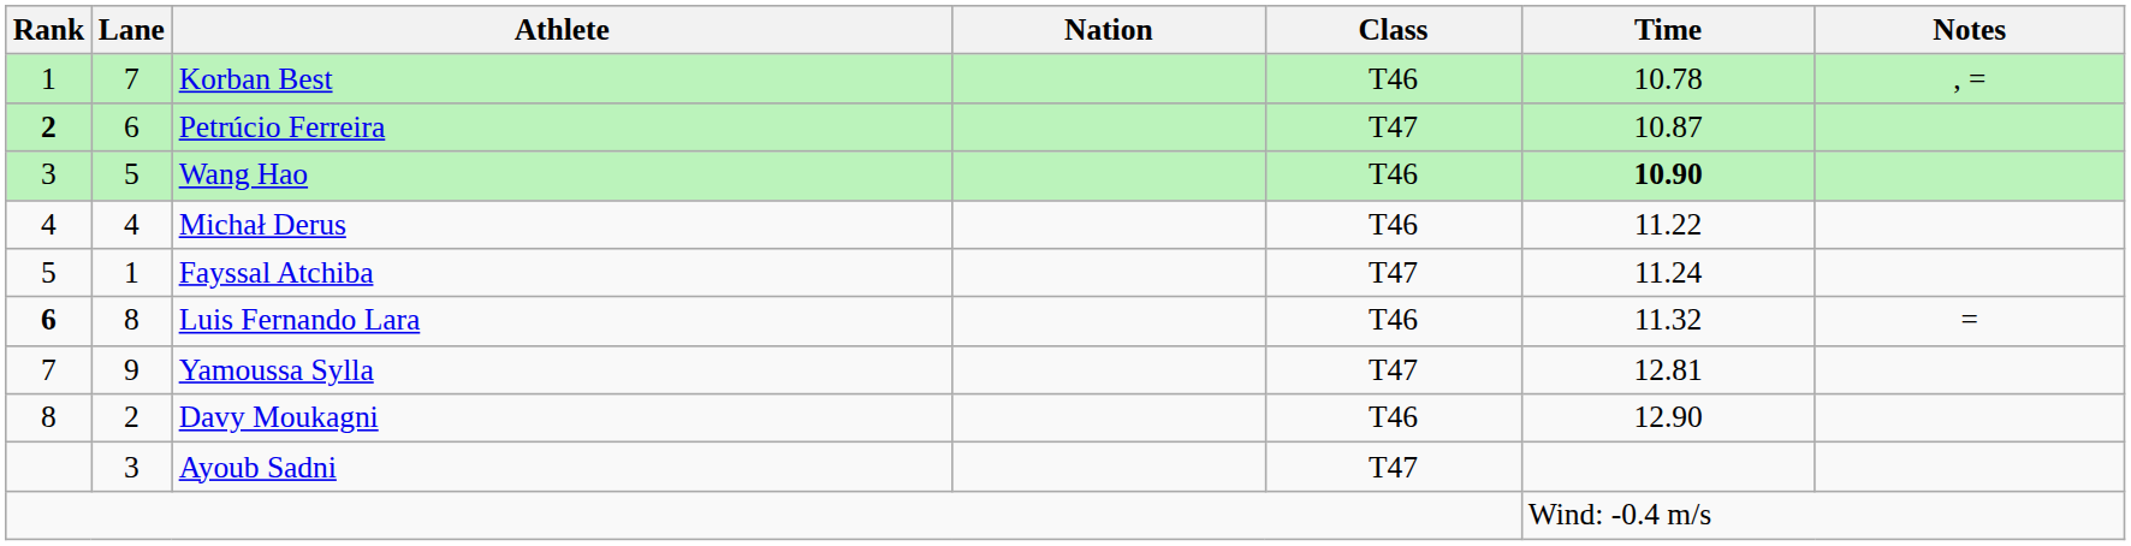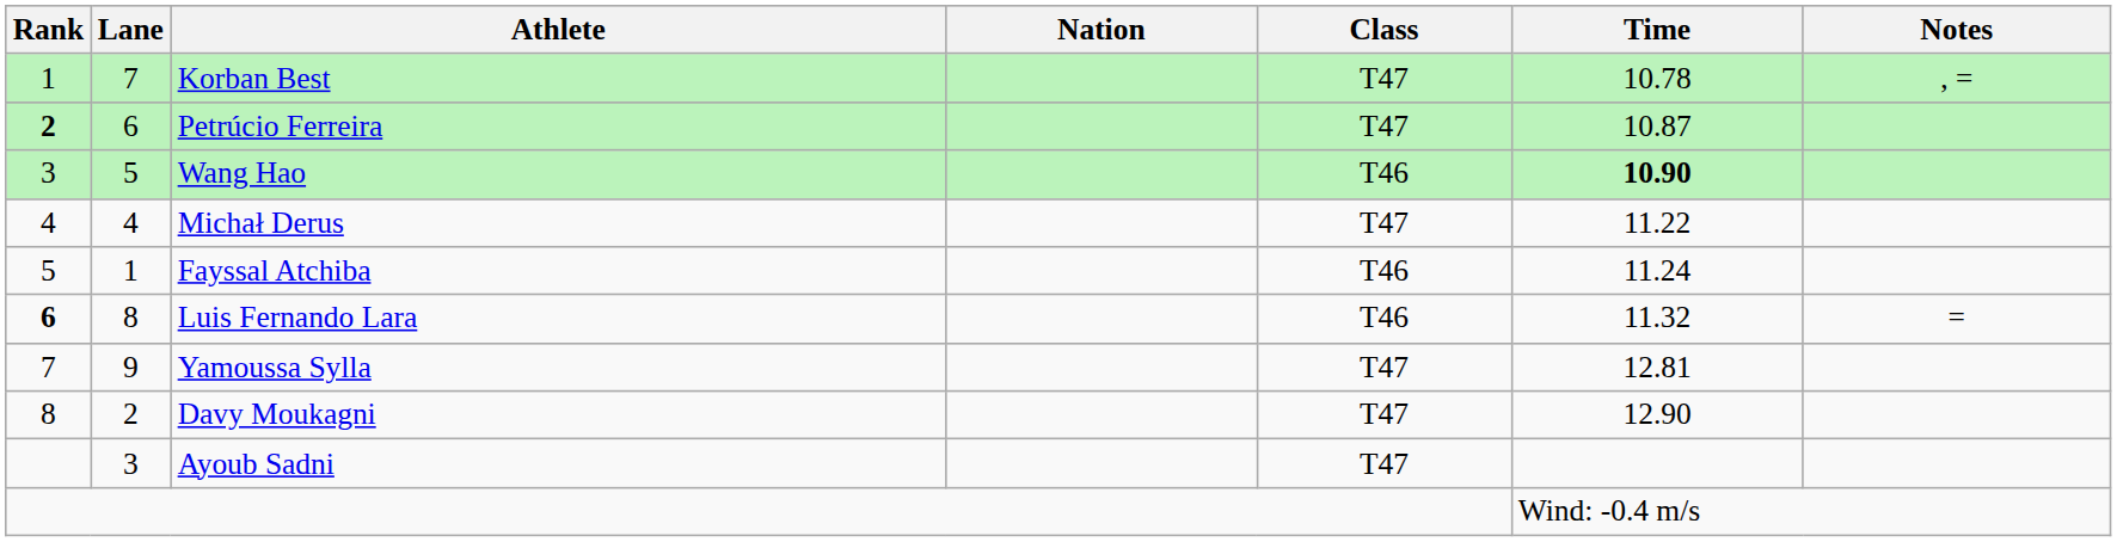Korban Best | Class: T46 -> T47
Michał Derus | Class: T46 -> T47
Fayssal Atchiba | Class: T47 -> T46
Davy Moukagni | Class: T46 -> T47
